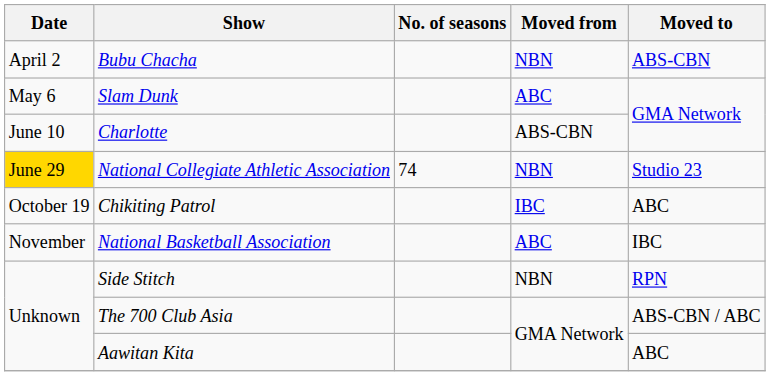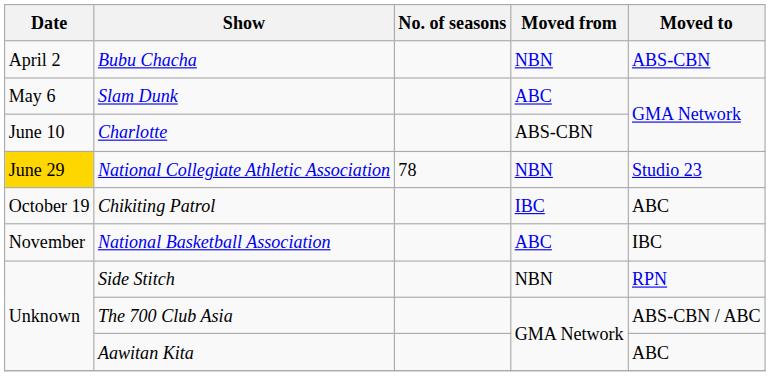National Collegiate Athletic Association | No. of seasons: 74 -> 78
